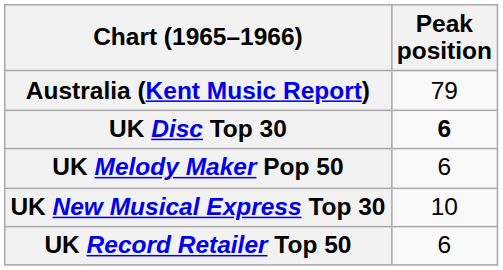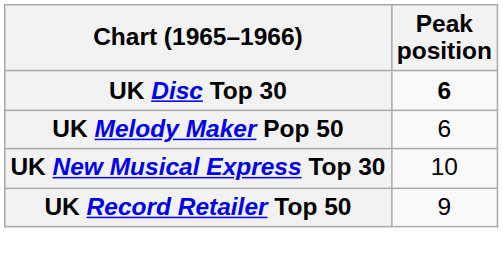- row: Australia (Kent Music Report) | 79
UK Record Retailer Top 50 | Peak position: 6 -> 9
